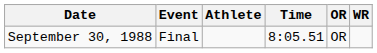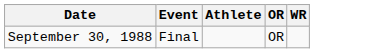- column: Time | 8:05.51
